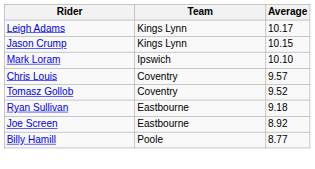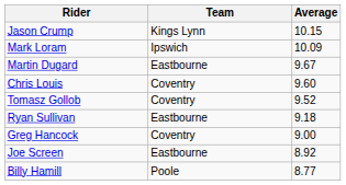- row: Leigh Adams | Kings Lynn | 10.17
Mark Loram | Average: 10.10 -> 10.09
+ row: Martin Dugard | Eastbourne | 9.67
Chris Louis | Average: 9.57 -> 9.60
+ row: Greg Hancock | Coventry | 9.00
